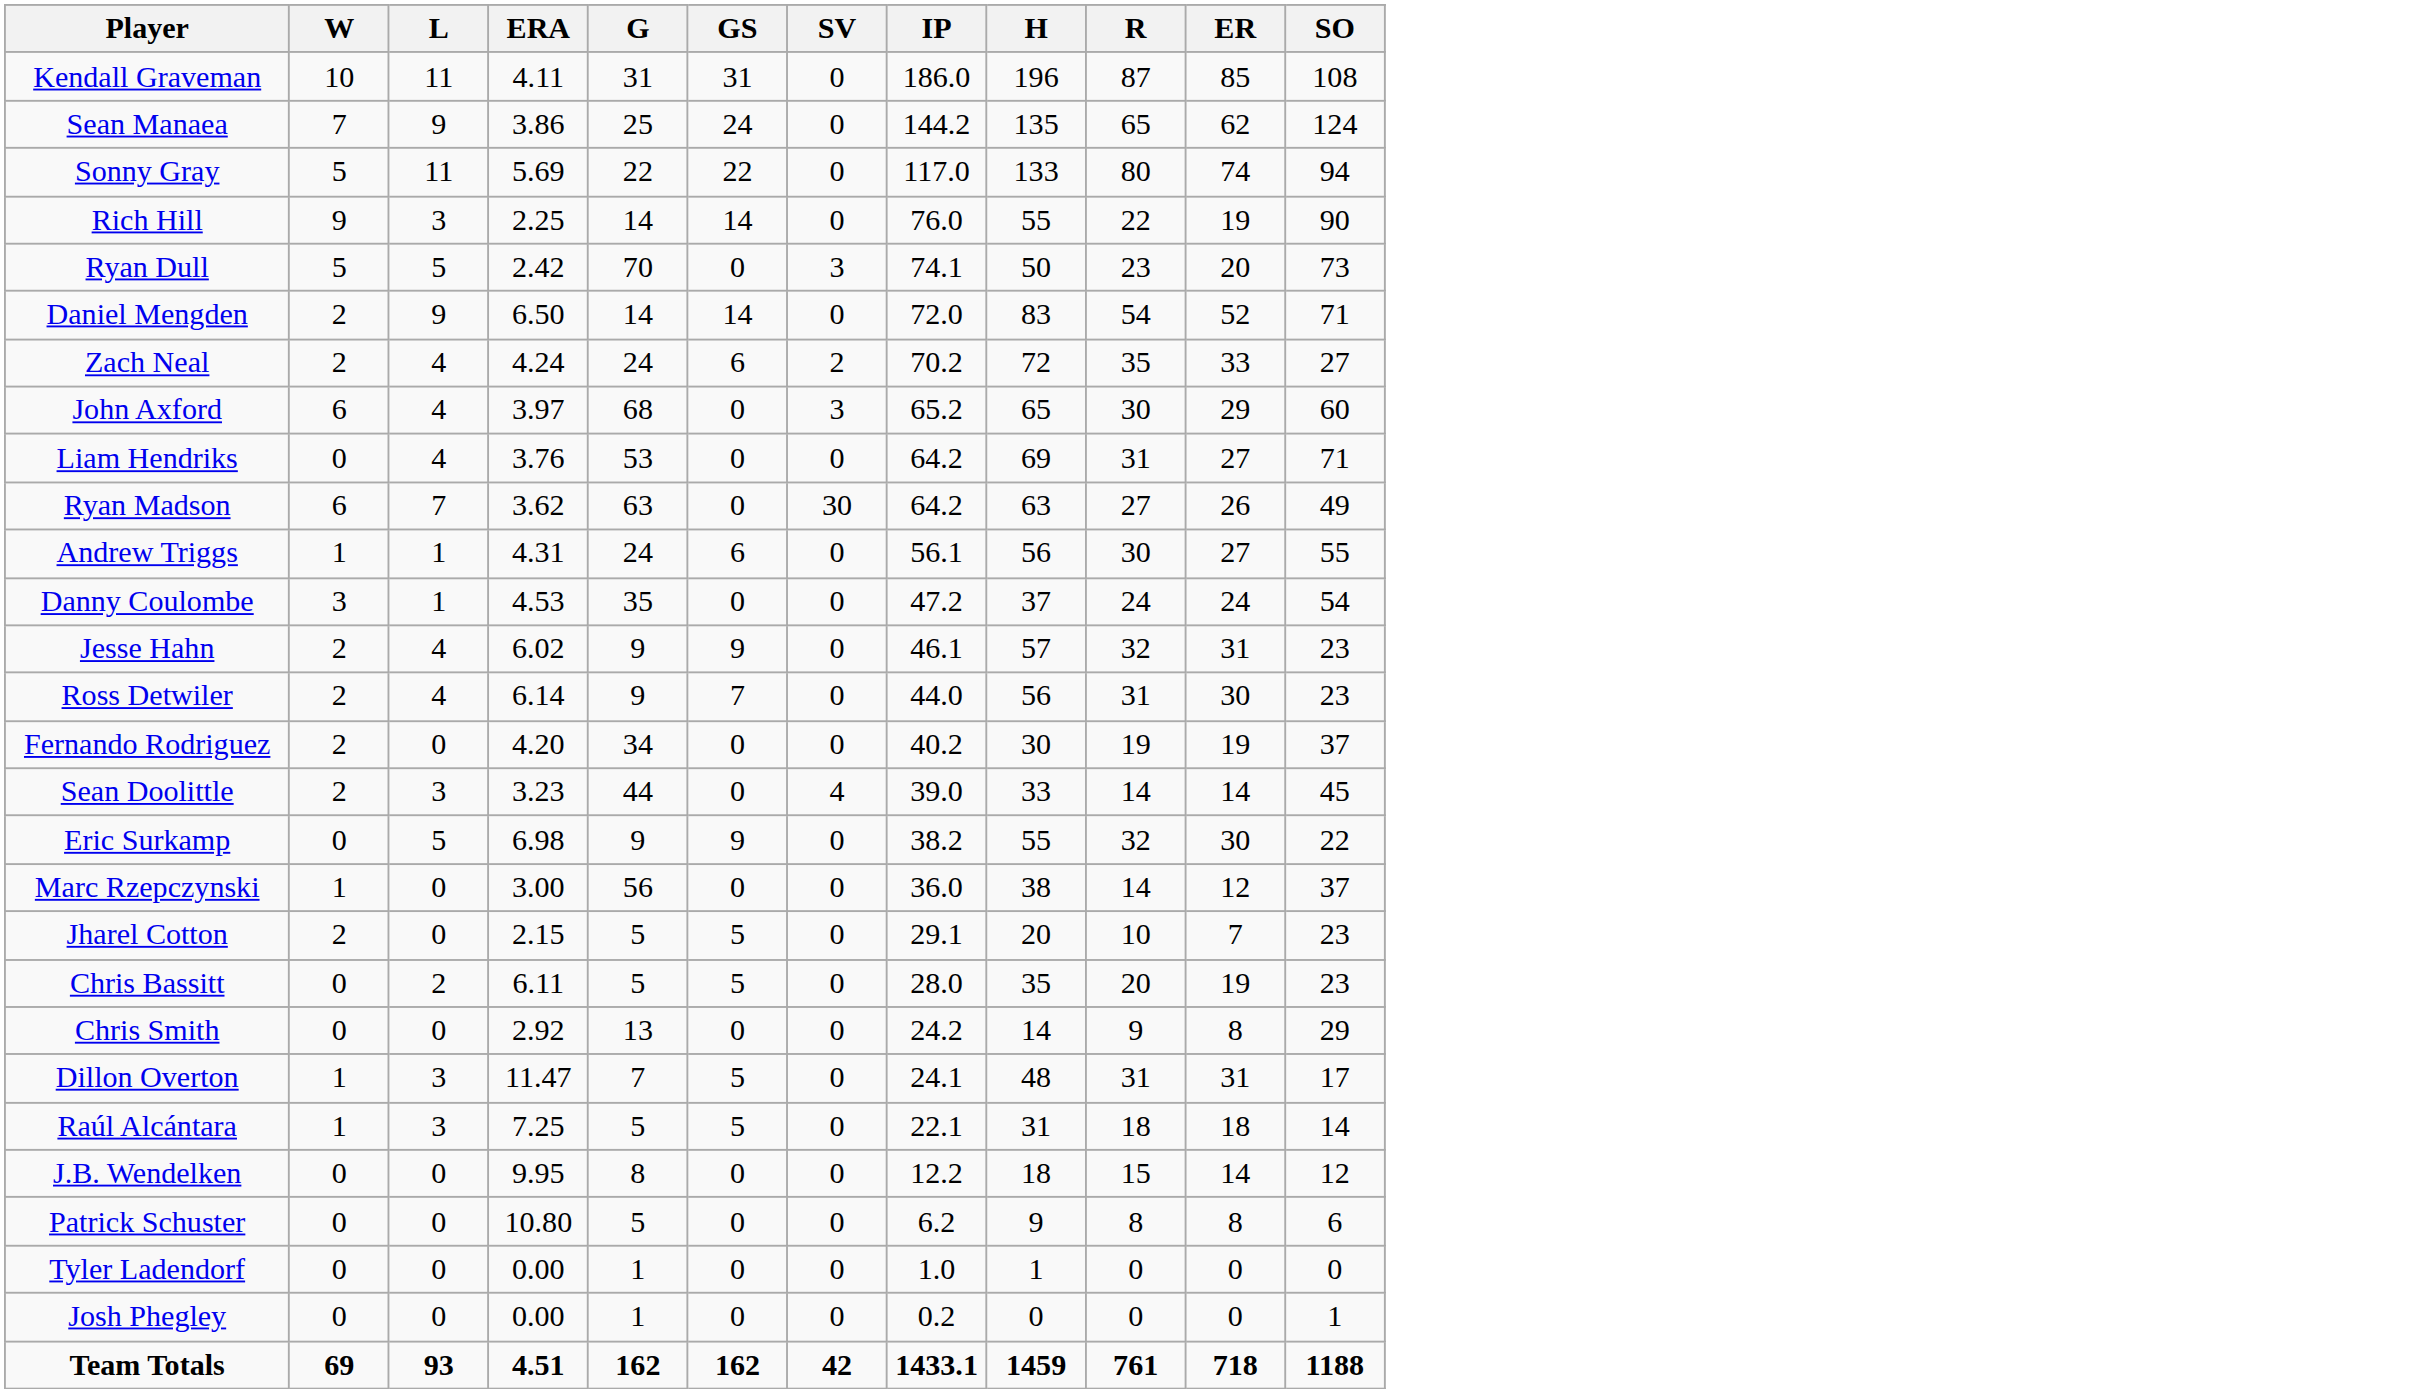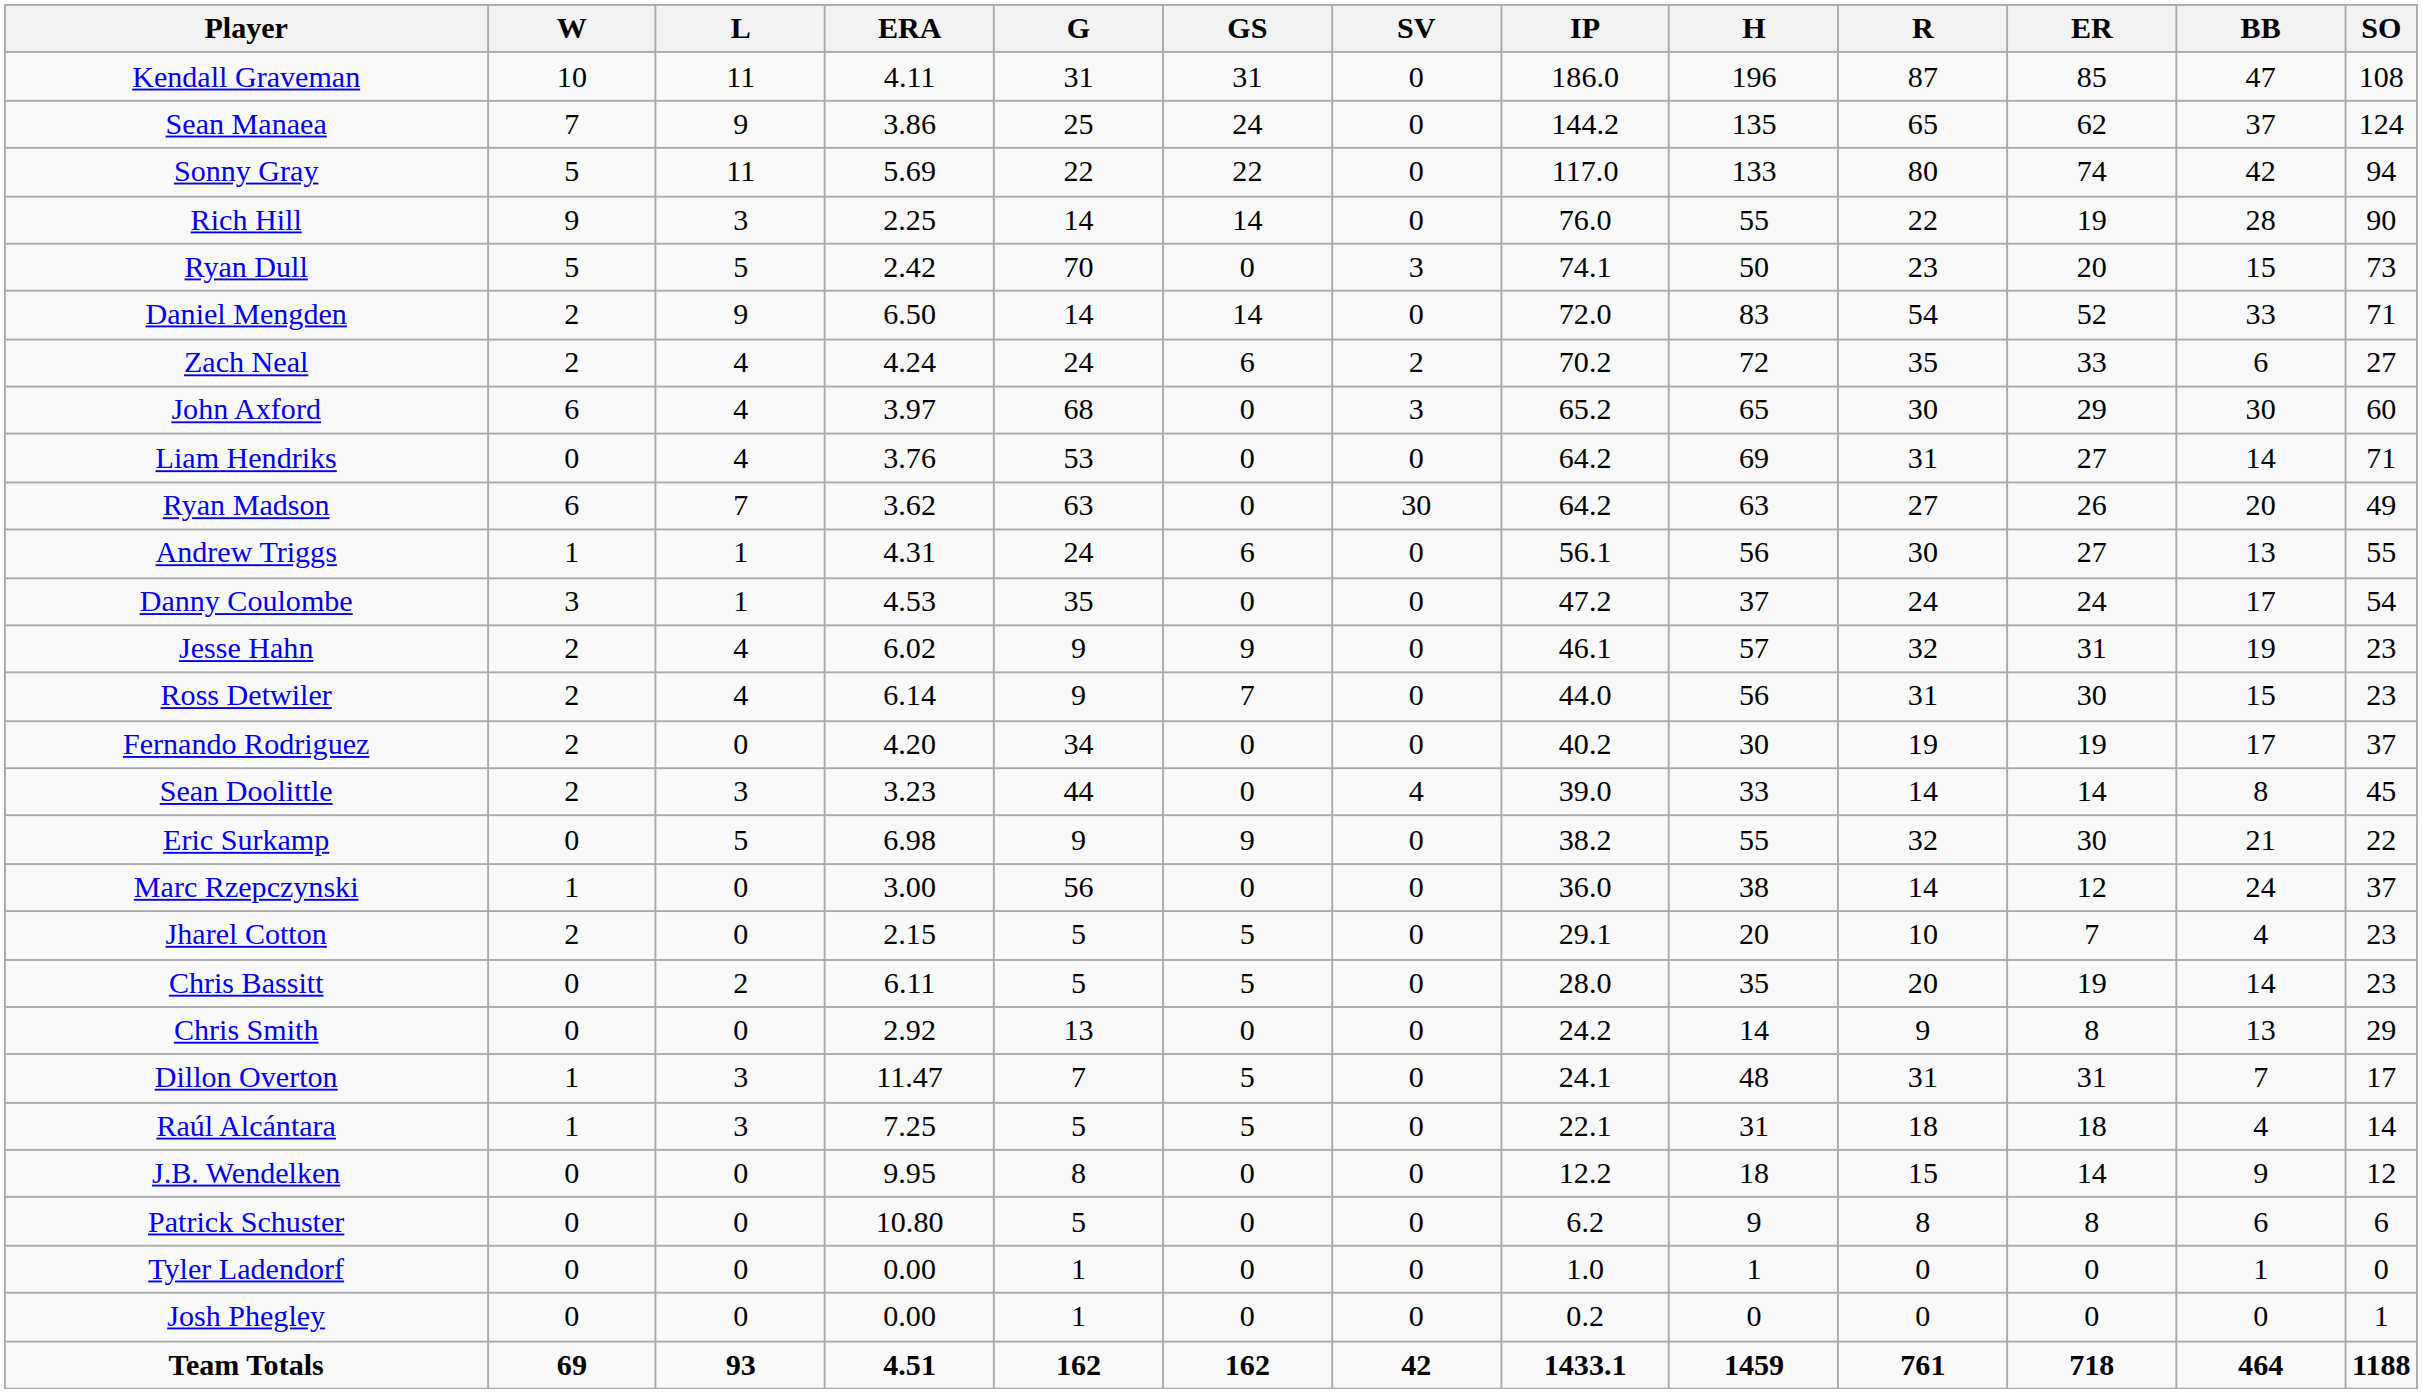+ column: BB | 47 | 37 | 42 | 28 | 15 | 33 | 6 | 30 | 14 | 20 | 13 | 17 | 19 | 15 | 17 | 8 | 21 | 24 | 4 | 14 | 13 | 7 | 4 | 9 | 6 | 1 | 0 | 464
